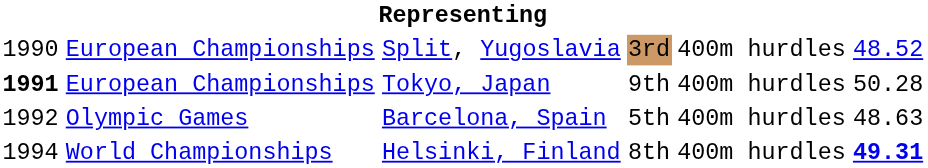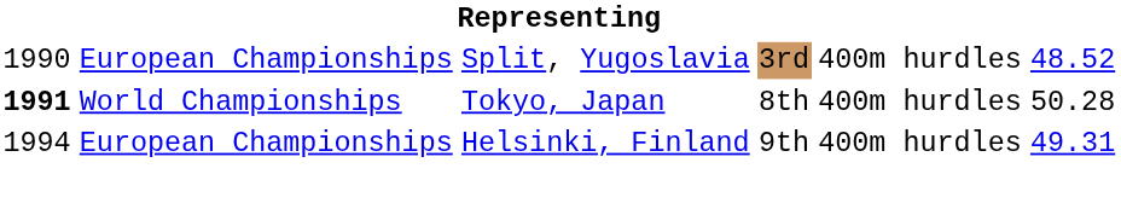Tokyo, Japan | column 2: European Championships -> World Championships
Tokyo, Japan | column 4: 9th -> 8th
- row: 1992 | Olympic Games | Barcelona, Spain | 5th | 400m hurdles | 48.63
Helsinki, Finland | column 2: World Championships -> European Championships
Helsinki, Finland | column 4: 8th -> 9th
Helsinki, Finland | column 6: bold -> normal
